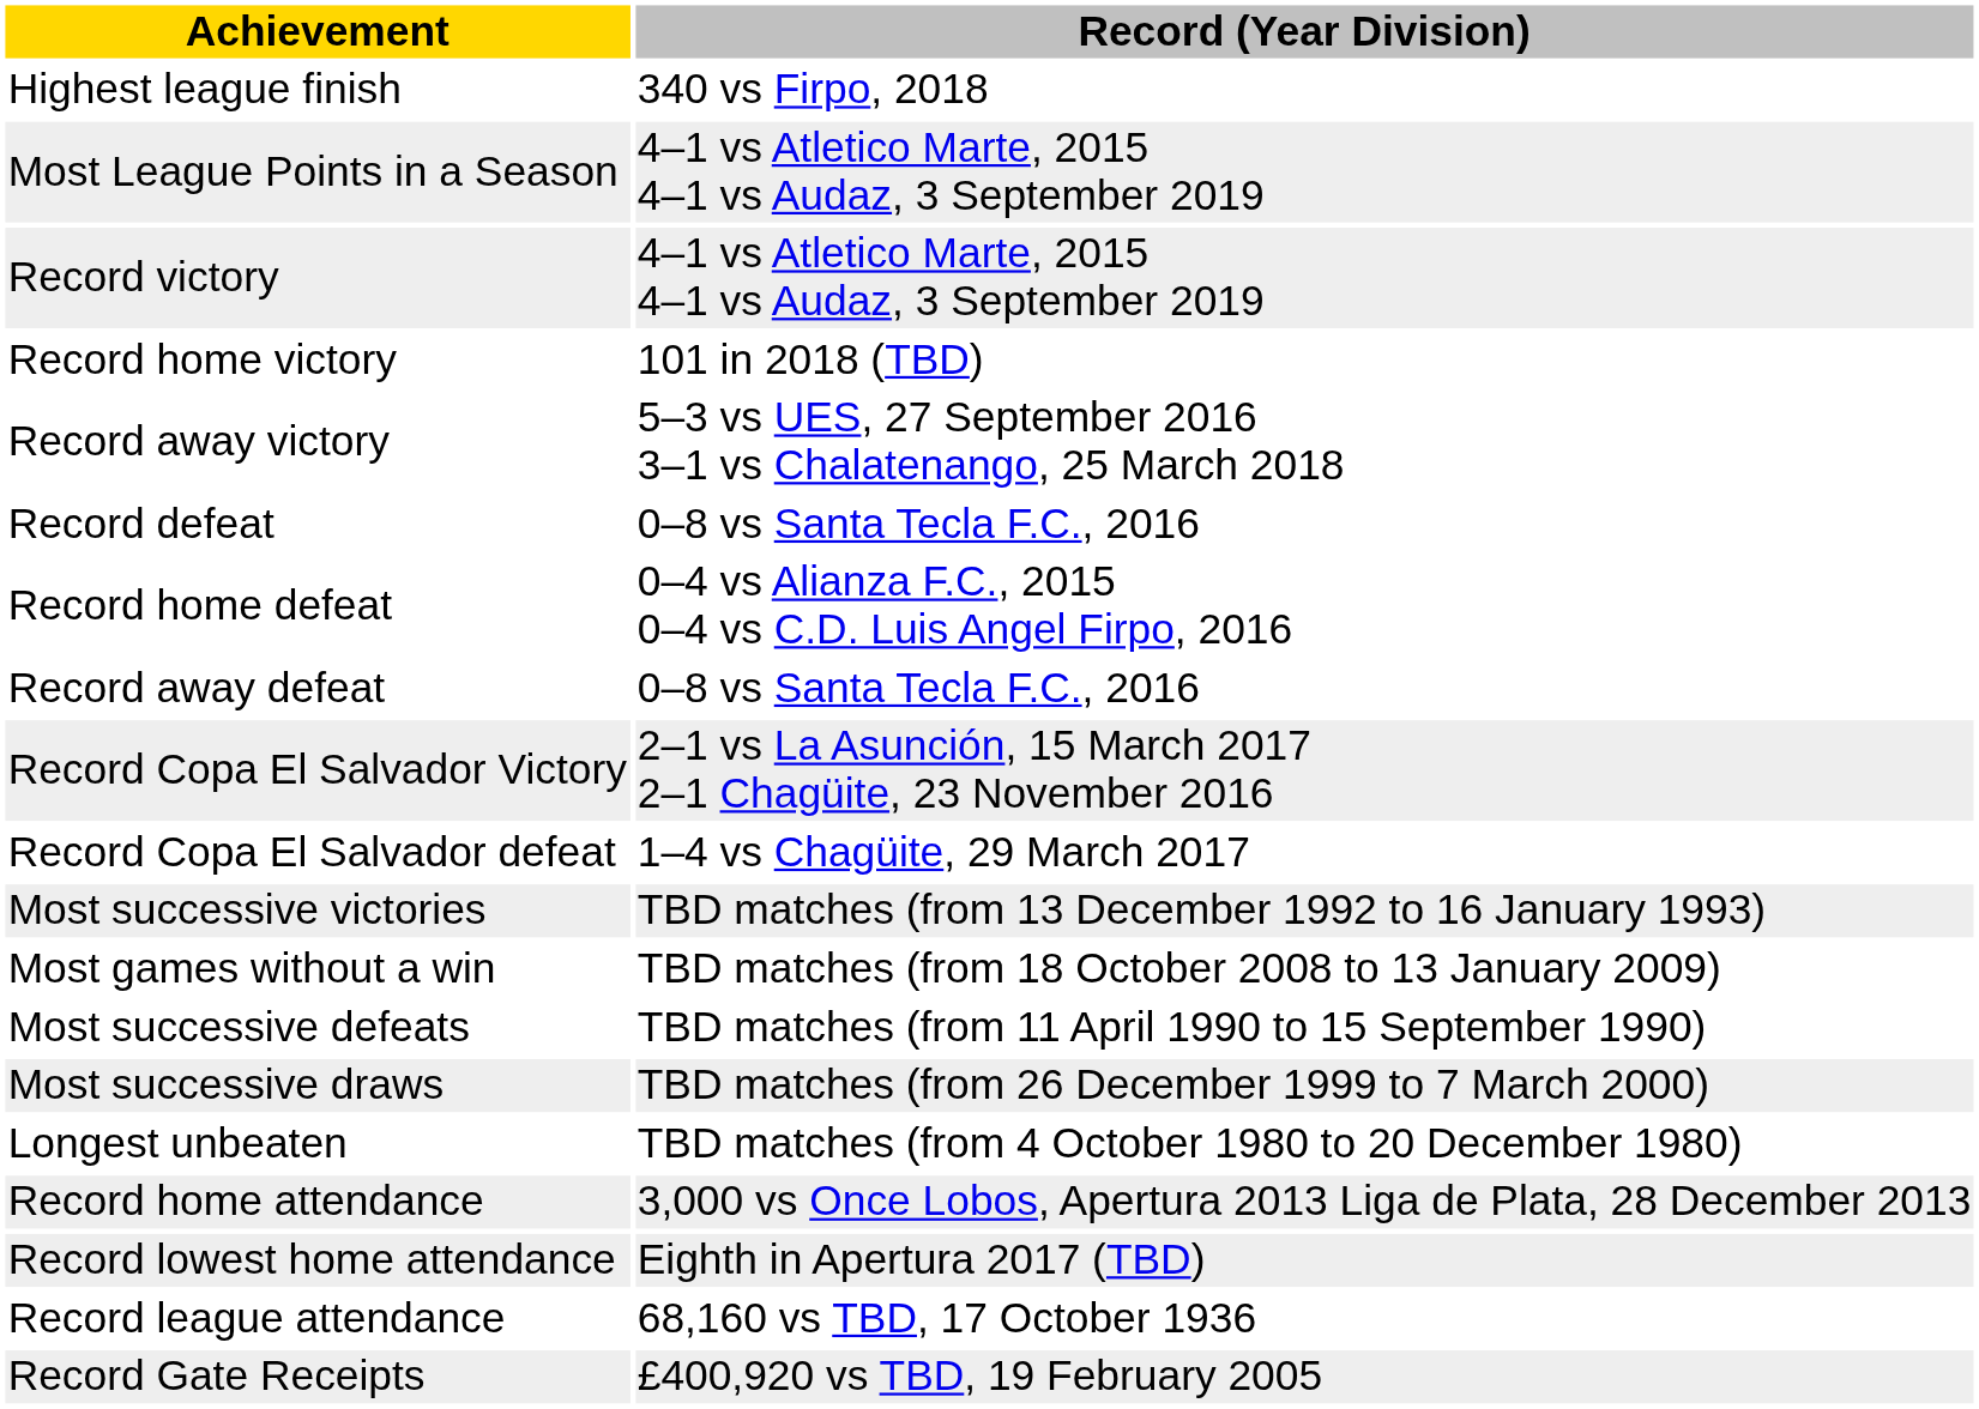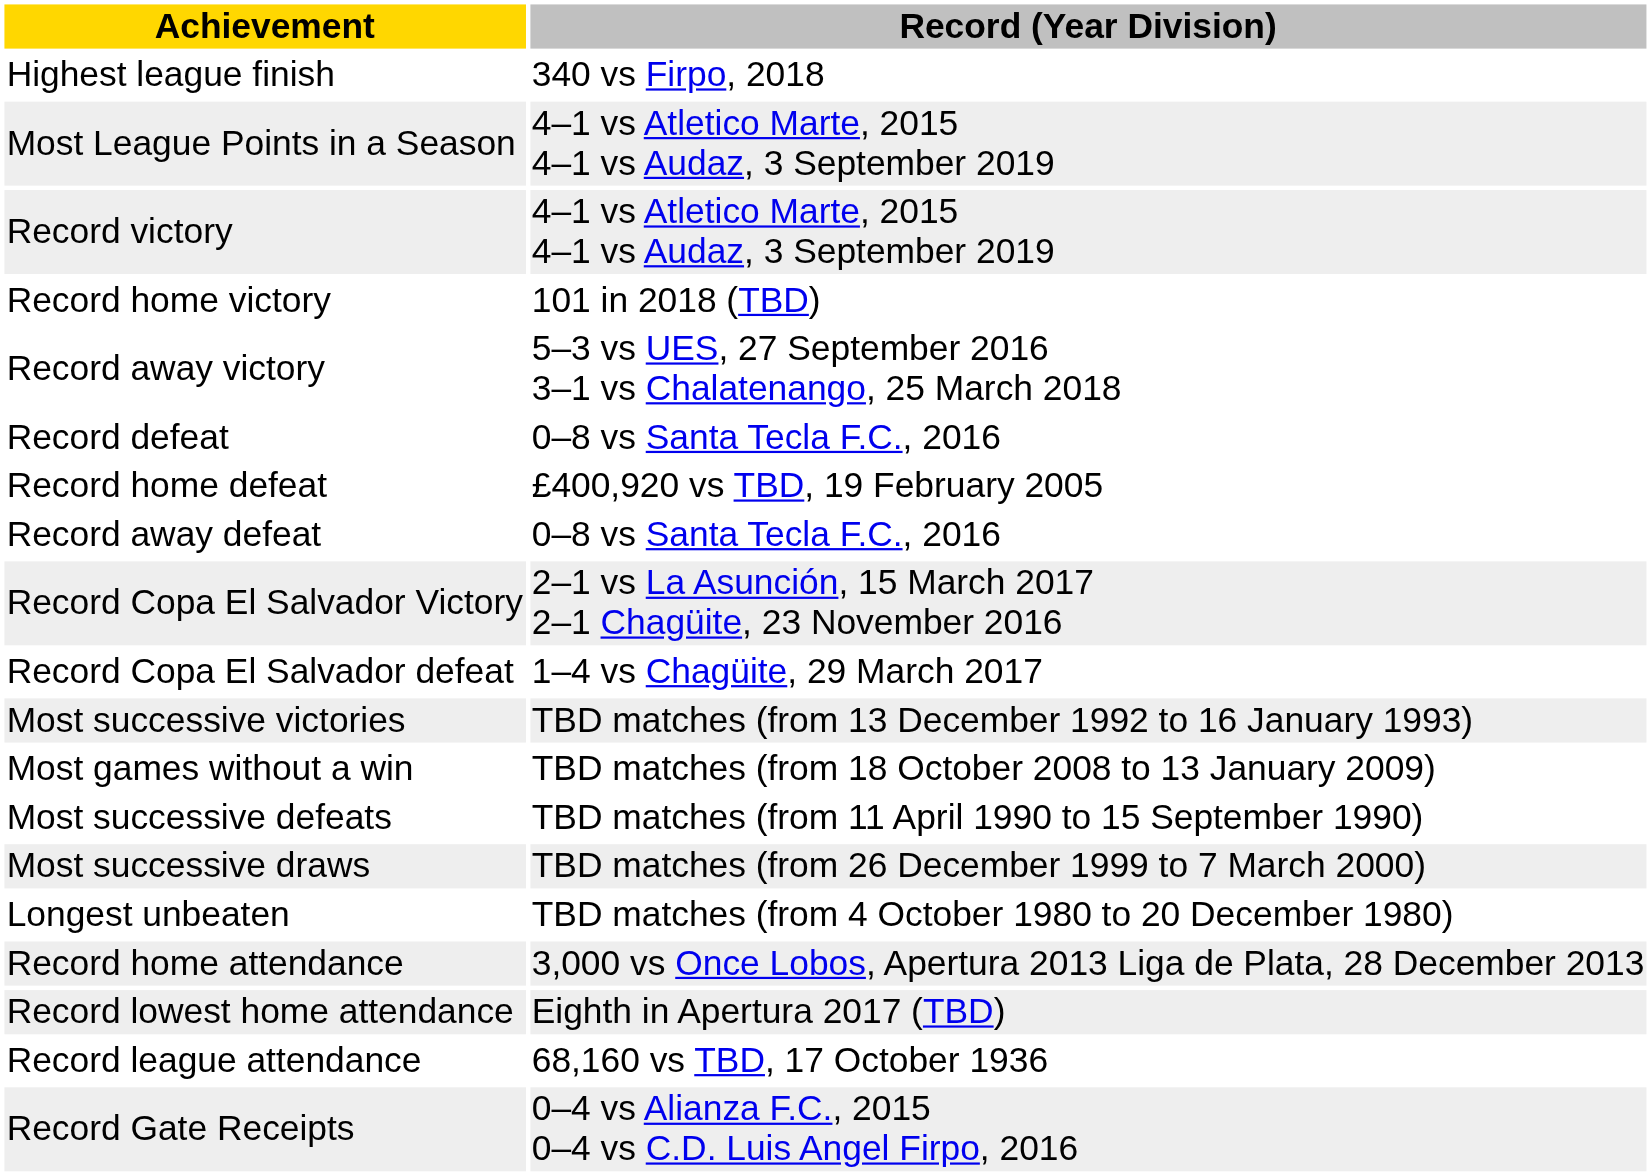Record home defeat | Record (Year Division): 0–4 vs Alianza F.C., 2015 0–4 vs C.D. Luis Angel Firpo, 2016 -> £400,920 vs TBD, 19 February 2005
Record Gate Receipts | Record (Year Division): £400,920 vs TBD, 19 February 2005 -> 0–4 vs Alianza F.C., 2015 0–4 vs C.D. Luis Angel Firpo, 2016
